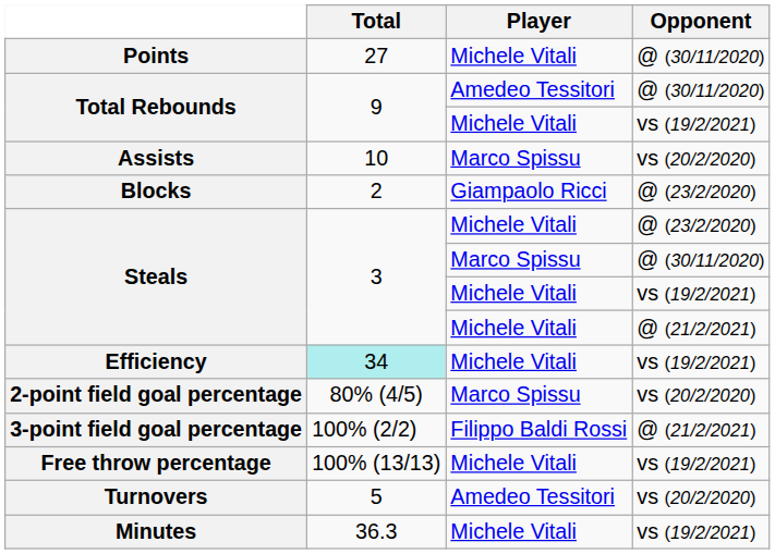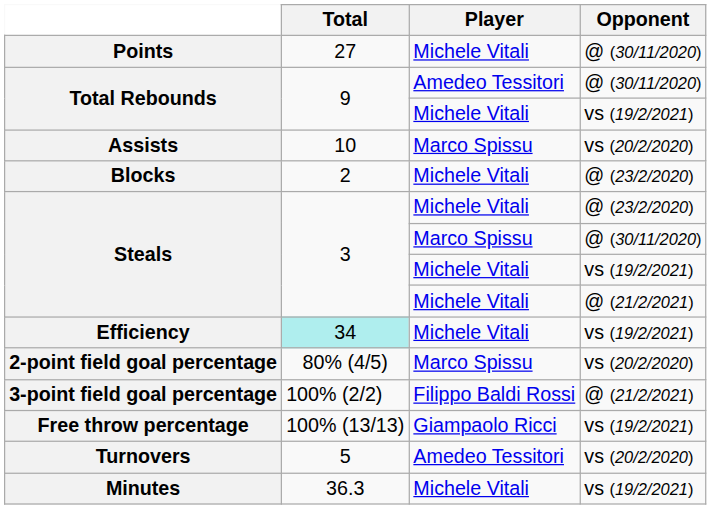Blocks | Player: Giampaolo Ricci -> Michele Vitali
Free throw percentage | Player: Michele Vitali -> Giampaolo Ricci
